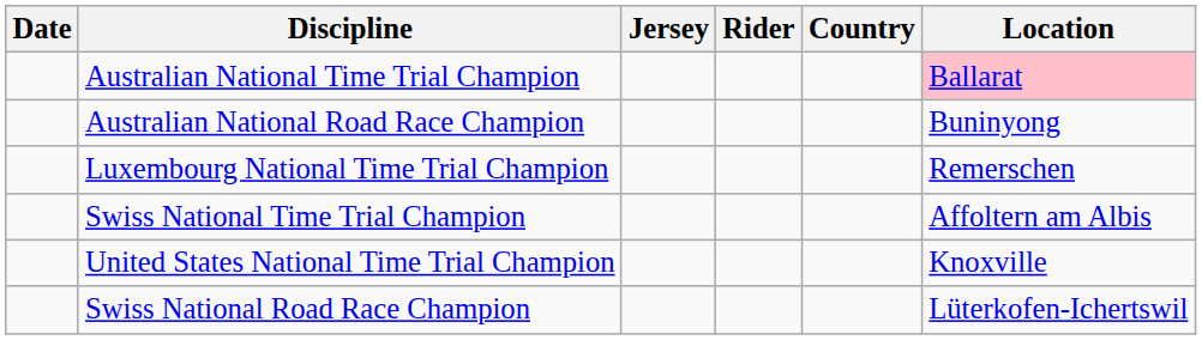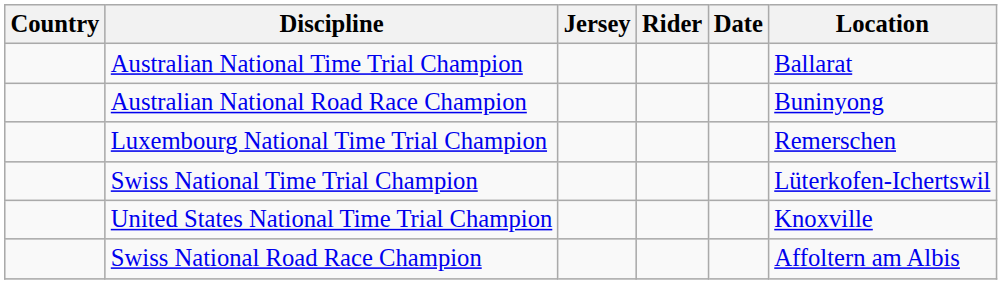columns swapped: Date <-> Country
Australian National Time Trial Champion | Location: pink background -> no background
Swiss National Time Trial Champion | Location: Affoltern am Albis -> Lüterkofen-Ichertswil
Swiss National Road Race Champion | Location: Lüterkofen-Ichertswil -> Affoltern am Albis
